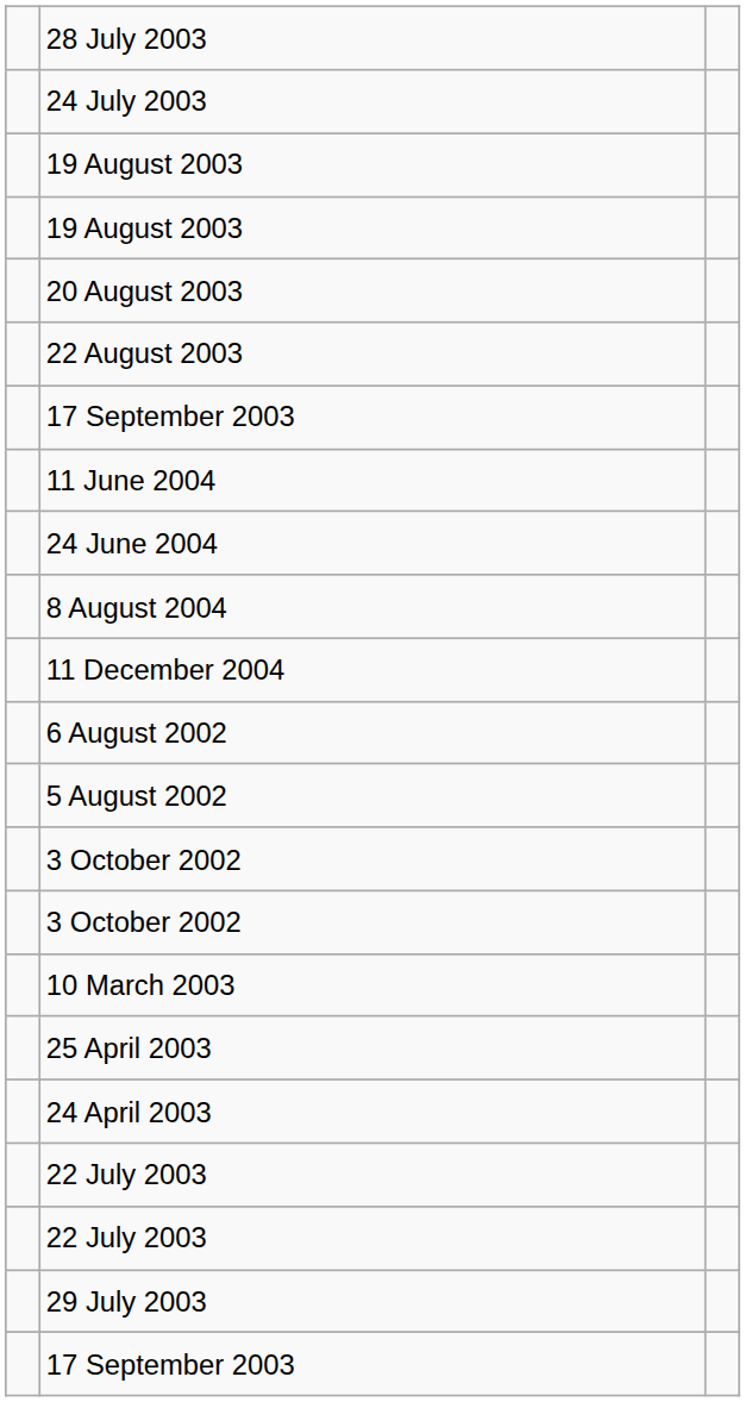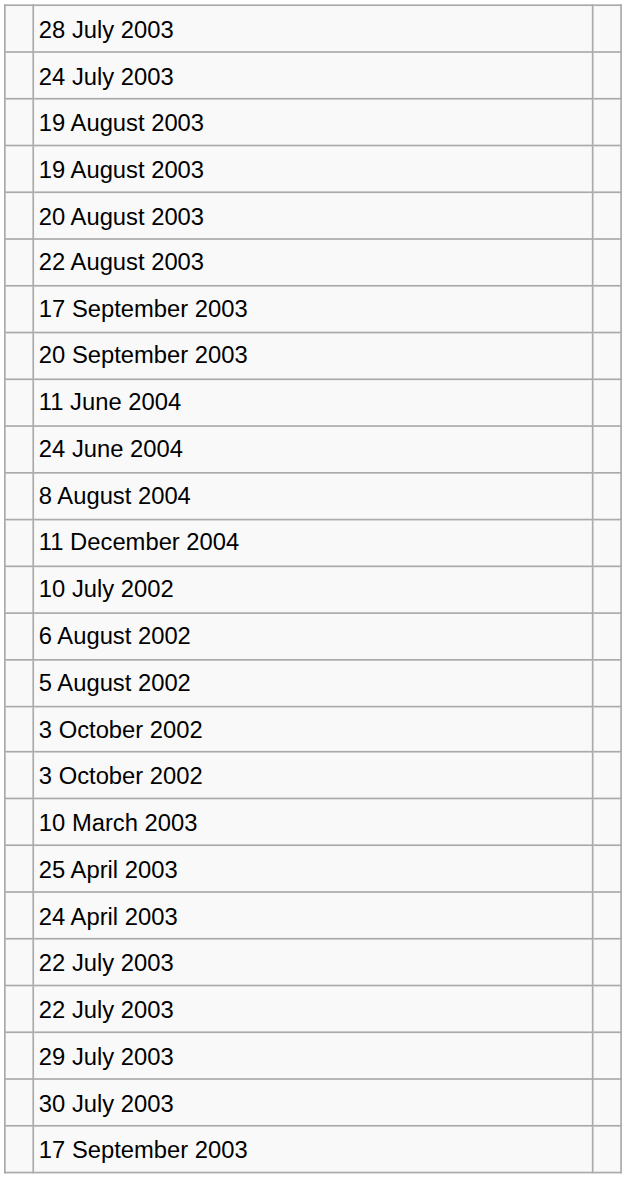+ row: 20 September 2003
+ row: 10 July 2002
+ row: 30 July 2003
